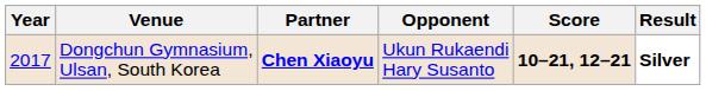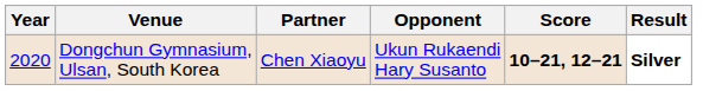Dongchun Gymnasium, Ulsan, South Korea | Year: 2017 -> 2020
Dongchun Gymnasium, Ulsan, South Korea | Partner: bold -> normal
